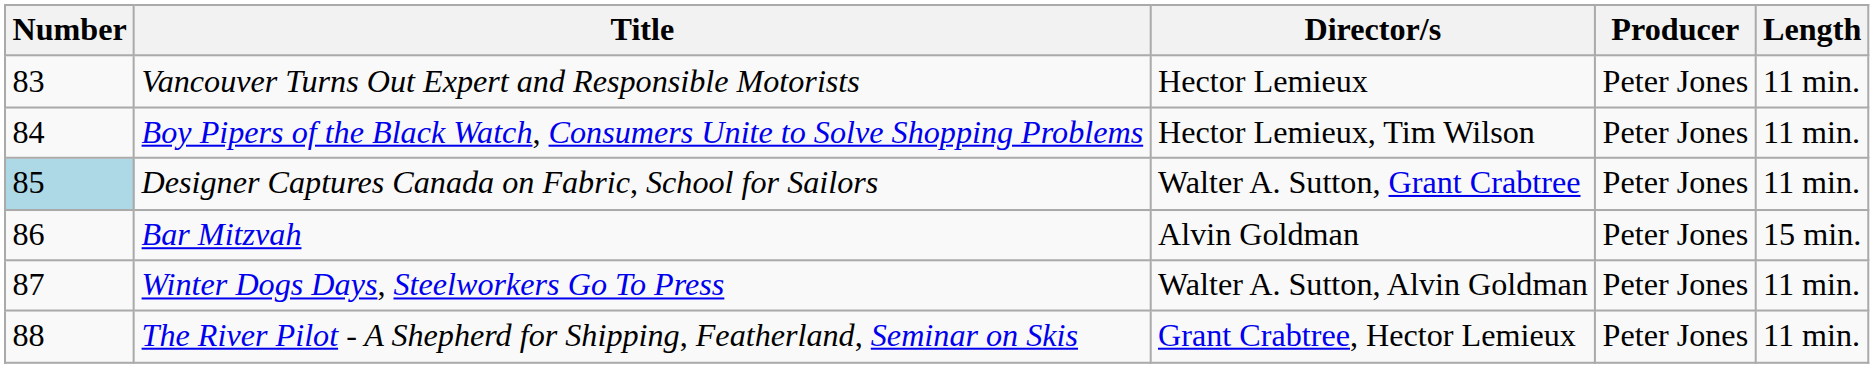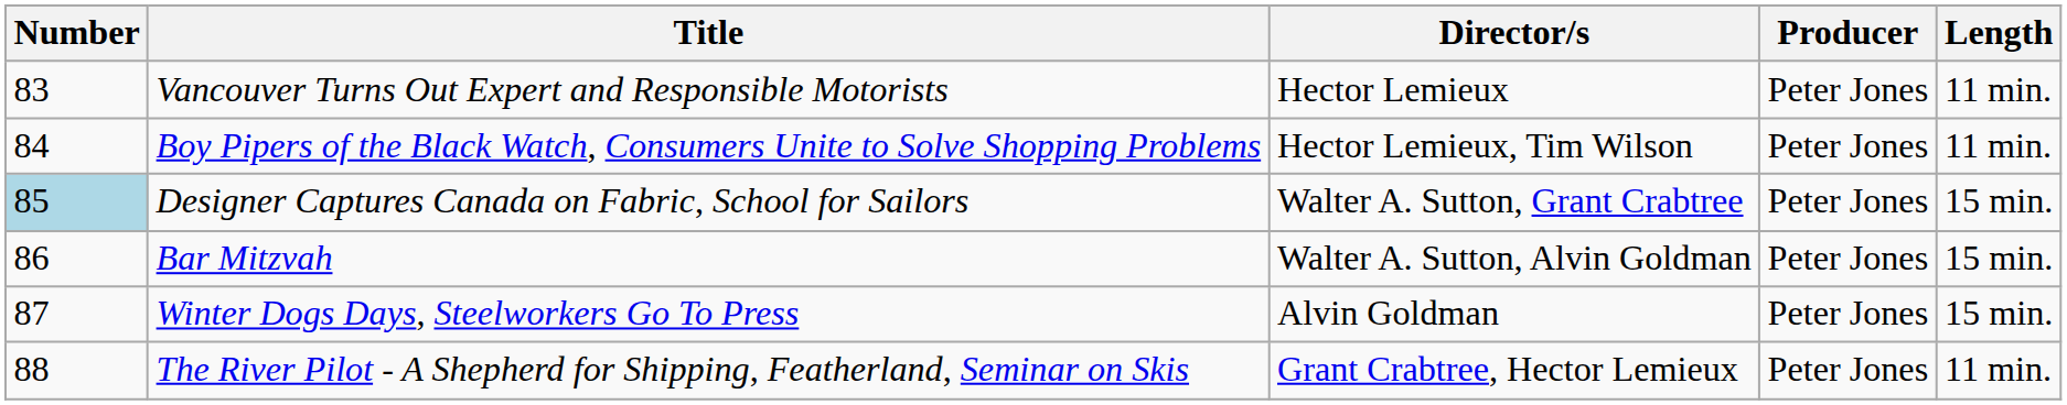Designer Captures Canada on Fabric, School for Sailors | Length: 11 min. -> 15 min.
Bar Mitzvah | Director/s: Alvin Goldman -> Walter A. Sutton, Alvin Goldman
Winter Dogs Days, Steelworkers Go To Press | Director/s: Walter A. Sutton, Alvin Goldman -> Alvin Goldman
Winter Dogs Days, Steelworkers Go To Press | Length: 11 min. -> 15 min.
